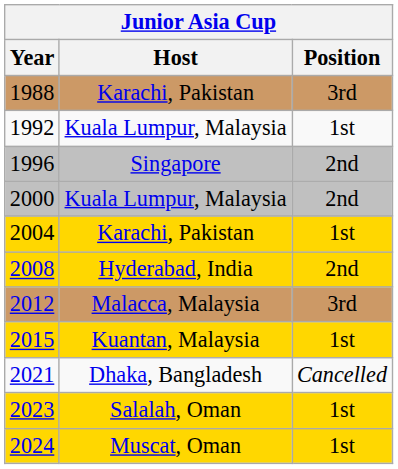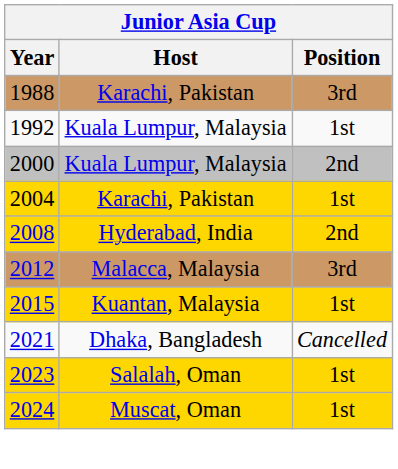- row: 1996 | Singapore | 2nd
